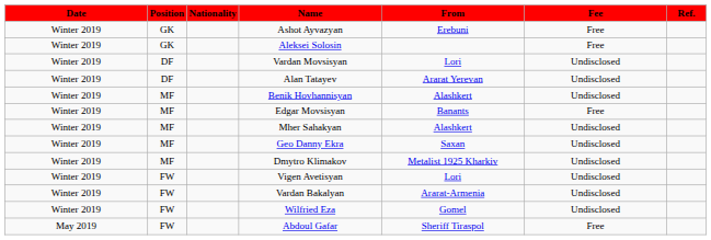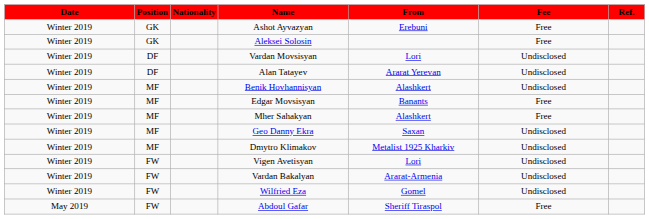Mher Sahakyan | Fee: Undisclosed -> Free
